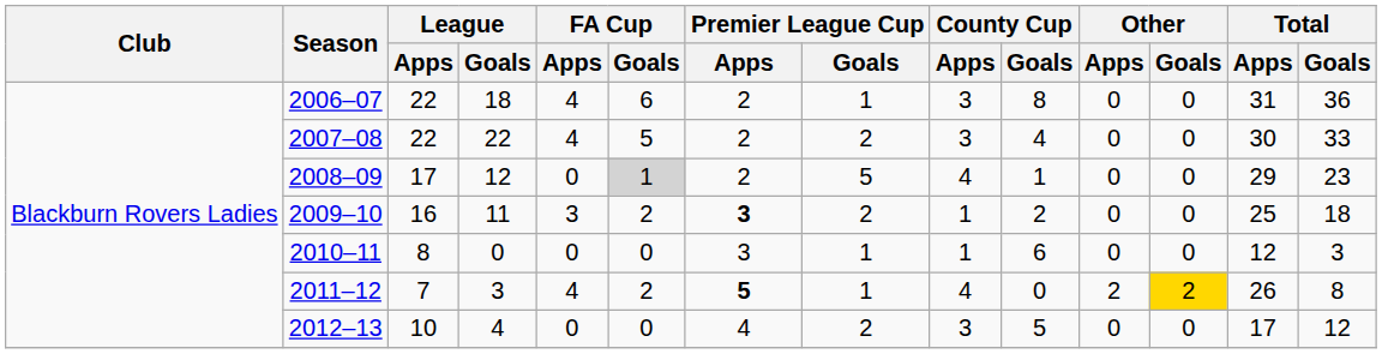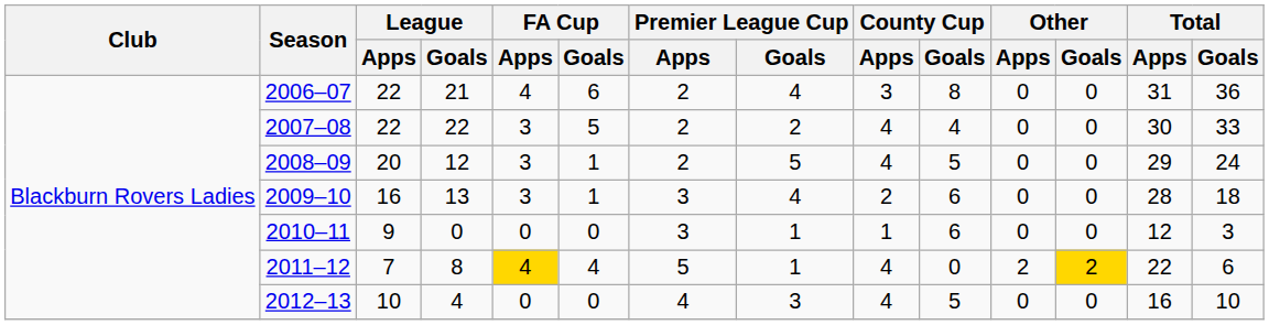2006–07 | League / Goals: 18 -> 21
2006–07 | Premier League Cup / Goals: 1 -> 4
2007–08 | FA Cup / Apps: 4 -> 3
2007–08 | County Cup / Apps: 3 -> 4
2008–09 | League / Apps: 17 -> 20
2008–09 | FA Cup / Apps: 0 -> 3
2008–09 | FA Cup / Goals: lightgrey background -> no background
2008–09 | County Cup / Goals: 1 -> 5
2008–09 | Total / Goals: 23 -> 24
2009–10 | League / Goals: 11 -> 13
2009–10 | FA Cup / Goals: 2 -> 1
2009–10 | Premier League Cup / Apps: bold -> normal
2009–10 | Premier League Cup / Goals: 2 -> 4
2009–10 | County Cup / Apps: 1 -> 2
2009–10 | County Cup / Goals: 2 -> 6
2009–10 | Total / Apps: 25 -> 28
2010–11 | League / Apps: 8 -> 9
2011–12 | League / Goals: 3 -> 8
2011–12 | FA Cup / Apps: no background -> gold background
2011–12 | FA Cup / Goals: 2 -> 4
2011–12 | Premier League Cup / Apps: bold -> normal
2011–12 | Total / Apps: 26 -> 22
2011–12 | Total / Goals: 8 -> 6
2012–13 | Premier League Cup / Goals: 2 -> 3
2012–13 | County Cup / Apps: 3 -> 4
2012–13 | Total / Apps: 17 -> 16
2012–13 | Total / Goals: 12 -> 10
